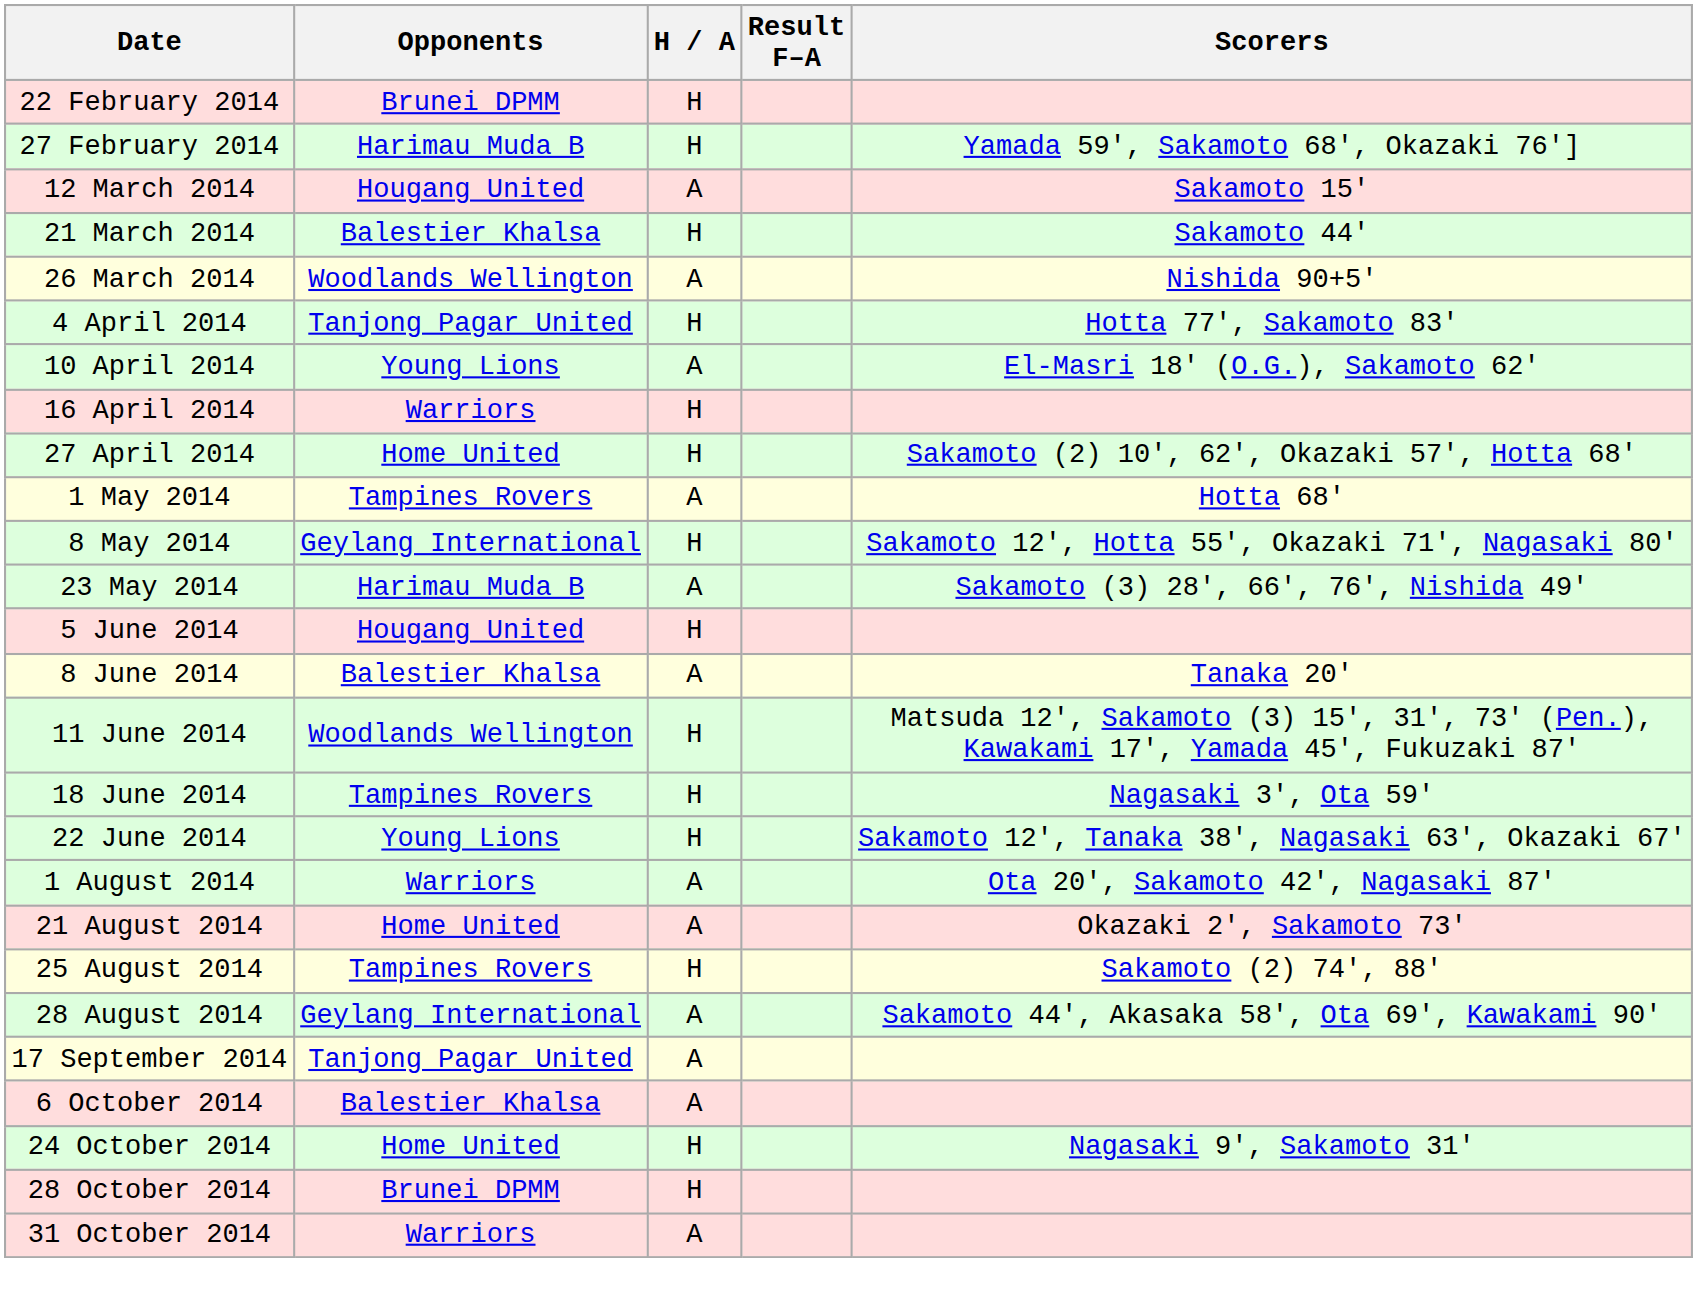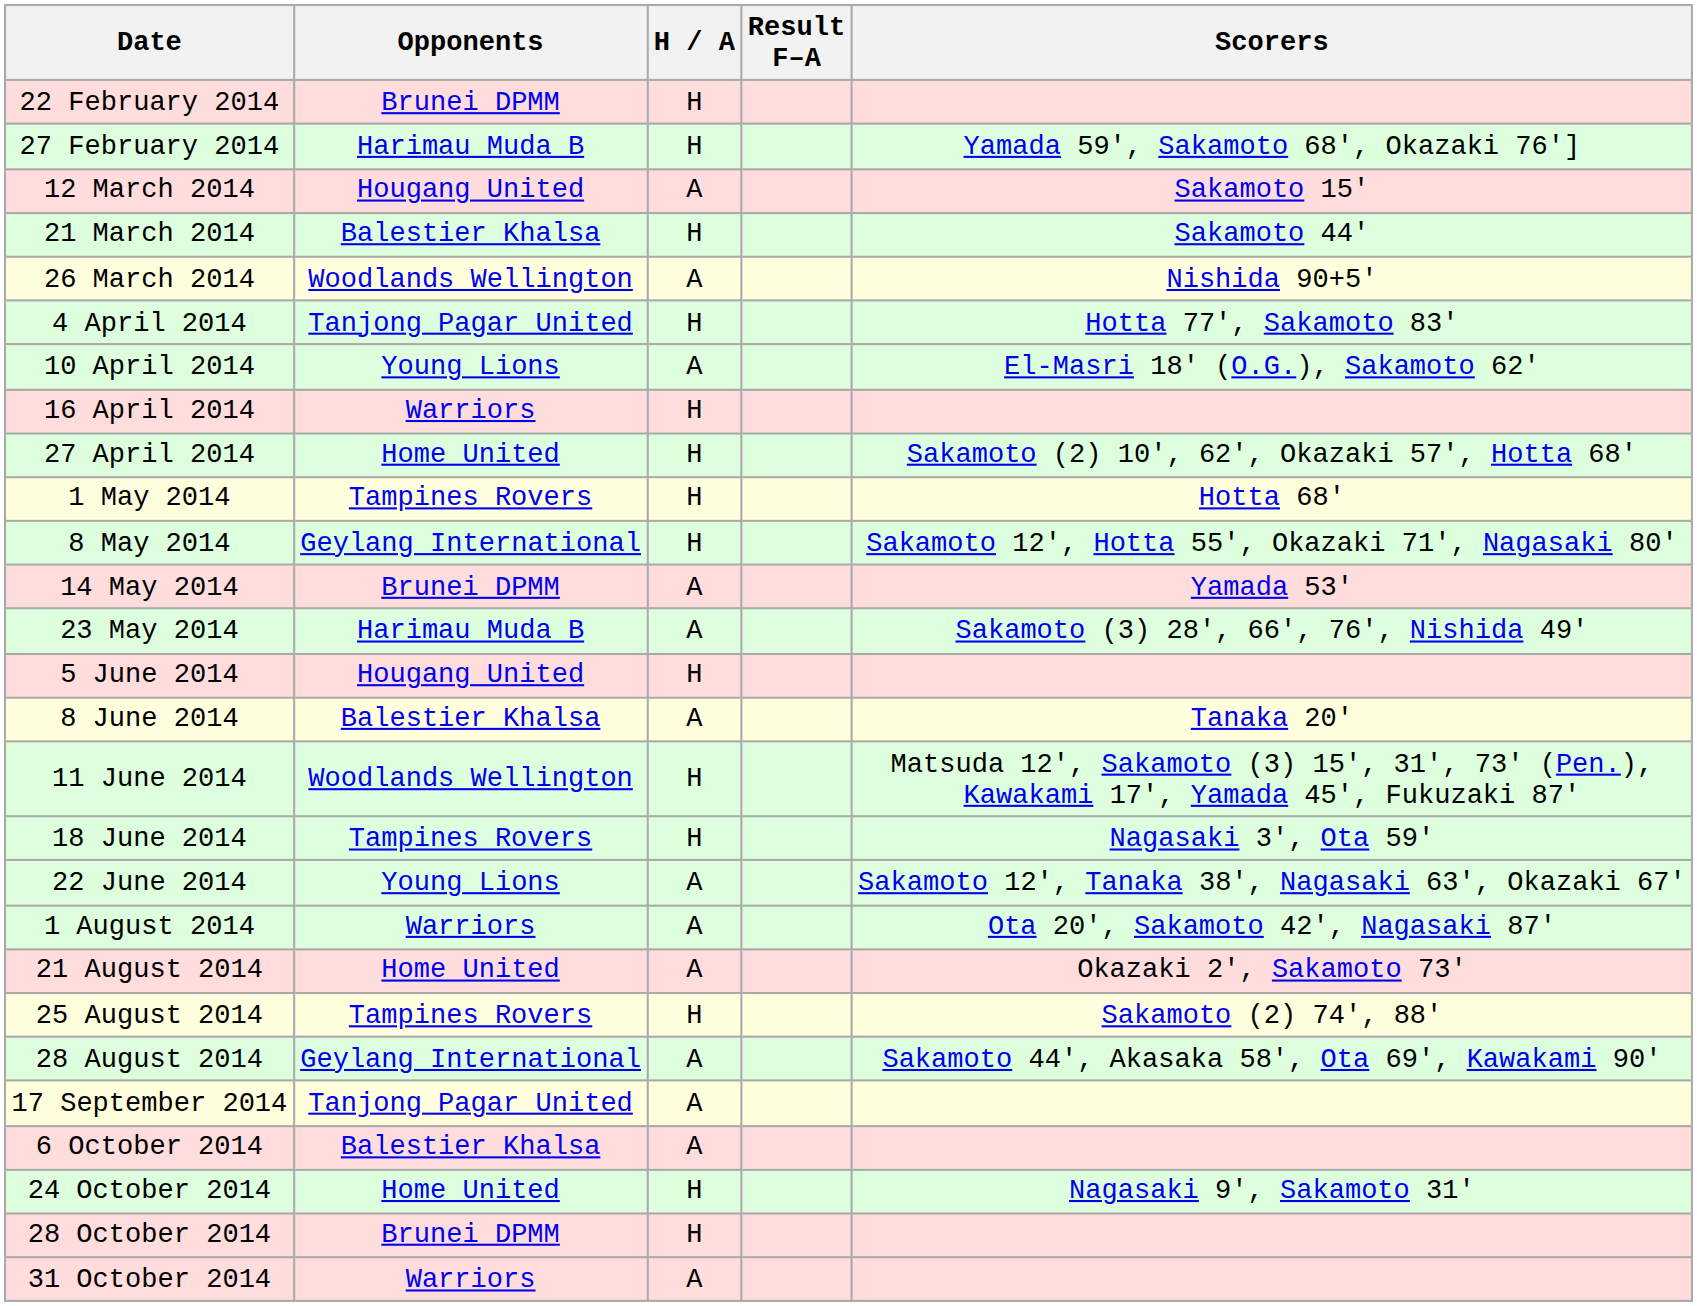1 May 2014 | H / A: A -> H
+ row: 14 May 2014 | Brunei DPMM | A | Yamada 53'
22 June 2014 | H / A: H -> A
